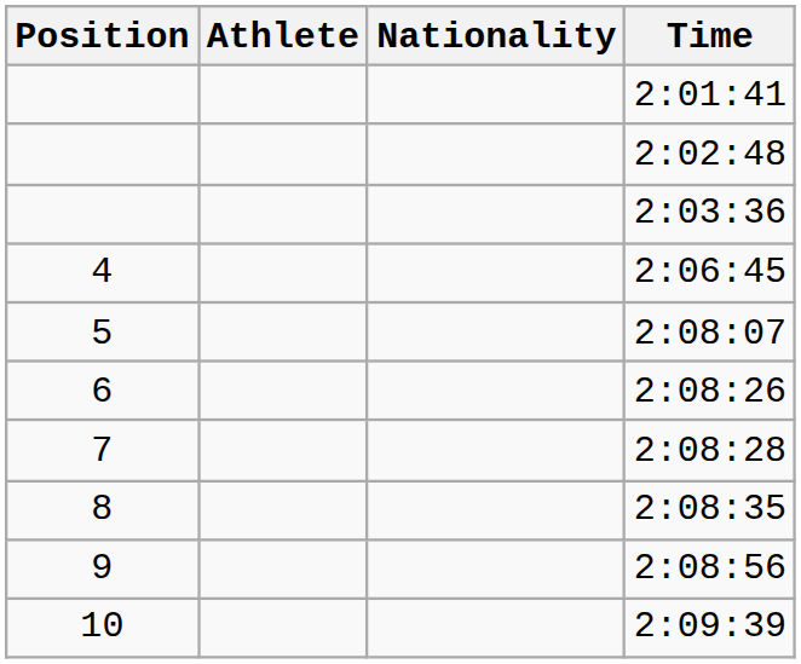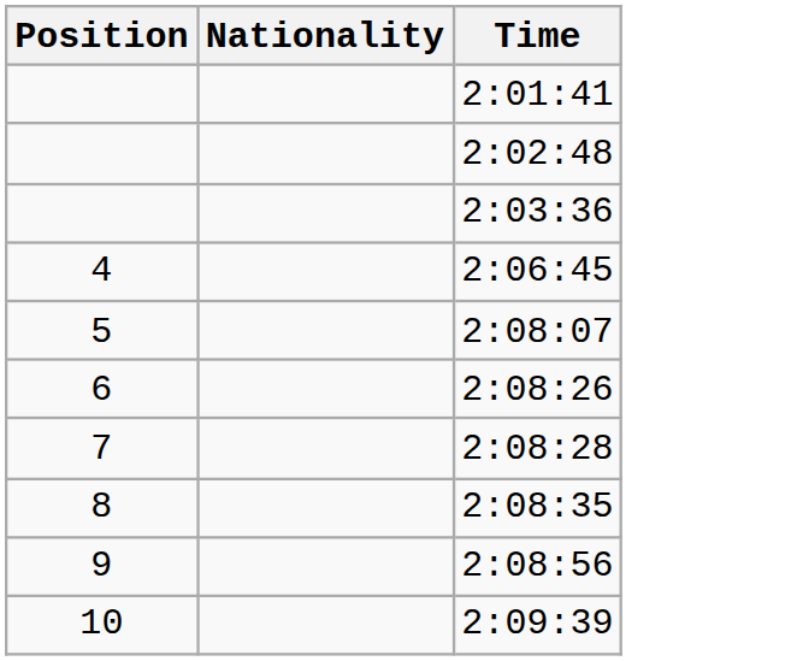- column: Athlete
